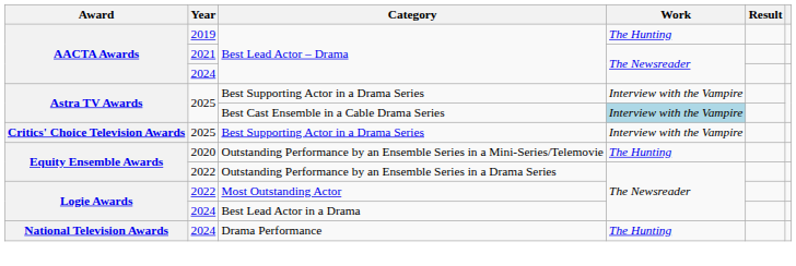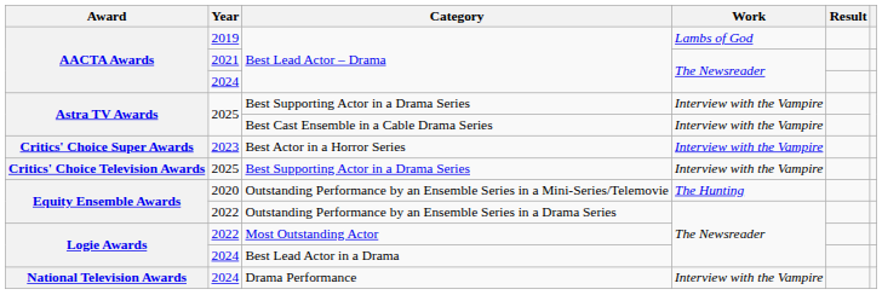2019 / Best Lead Actor – Drama | Work: The Hunting -> Lambs of God
Best Cast Ensemble in a Cable Drama Series | Work: lightblue background -> no background
+ row: Critics' Choice Super Awards | 2023 | Best Actor in a Horror Series | Interview with the Vampire
Drama Performance | Work: The Hunting -> Interview with the Vampire
